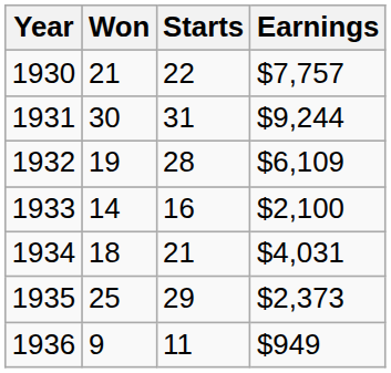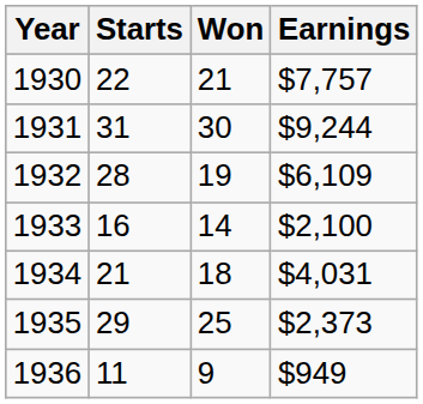columns swapped: Starts <-> Won
